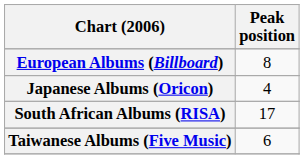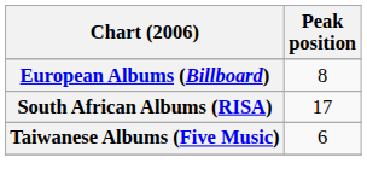- row: Japanese Albums (Oricon) | 4
